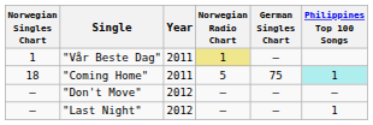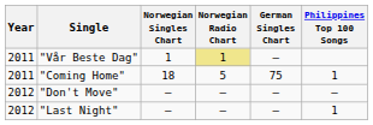columns swapped: Year <-> Norwegian Singles Chart
"Coming Home" | Philippines Top 100 Songs: paleturquoise background -> no background
